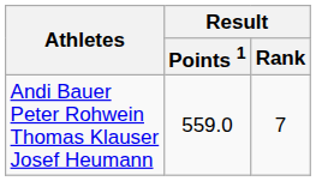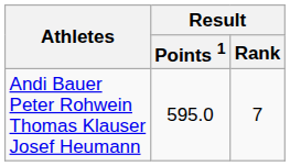Andi Bauer Peter Rohwein Thomas Klauser Josef Heumann | Result / Points 1: 559.0 -> 595.0
